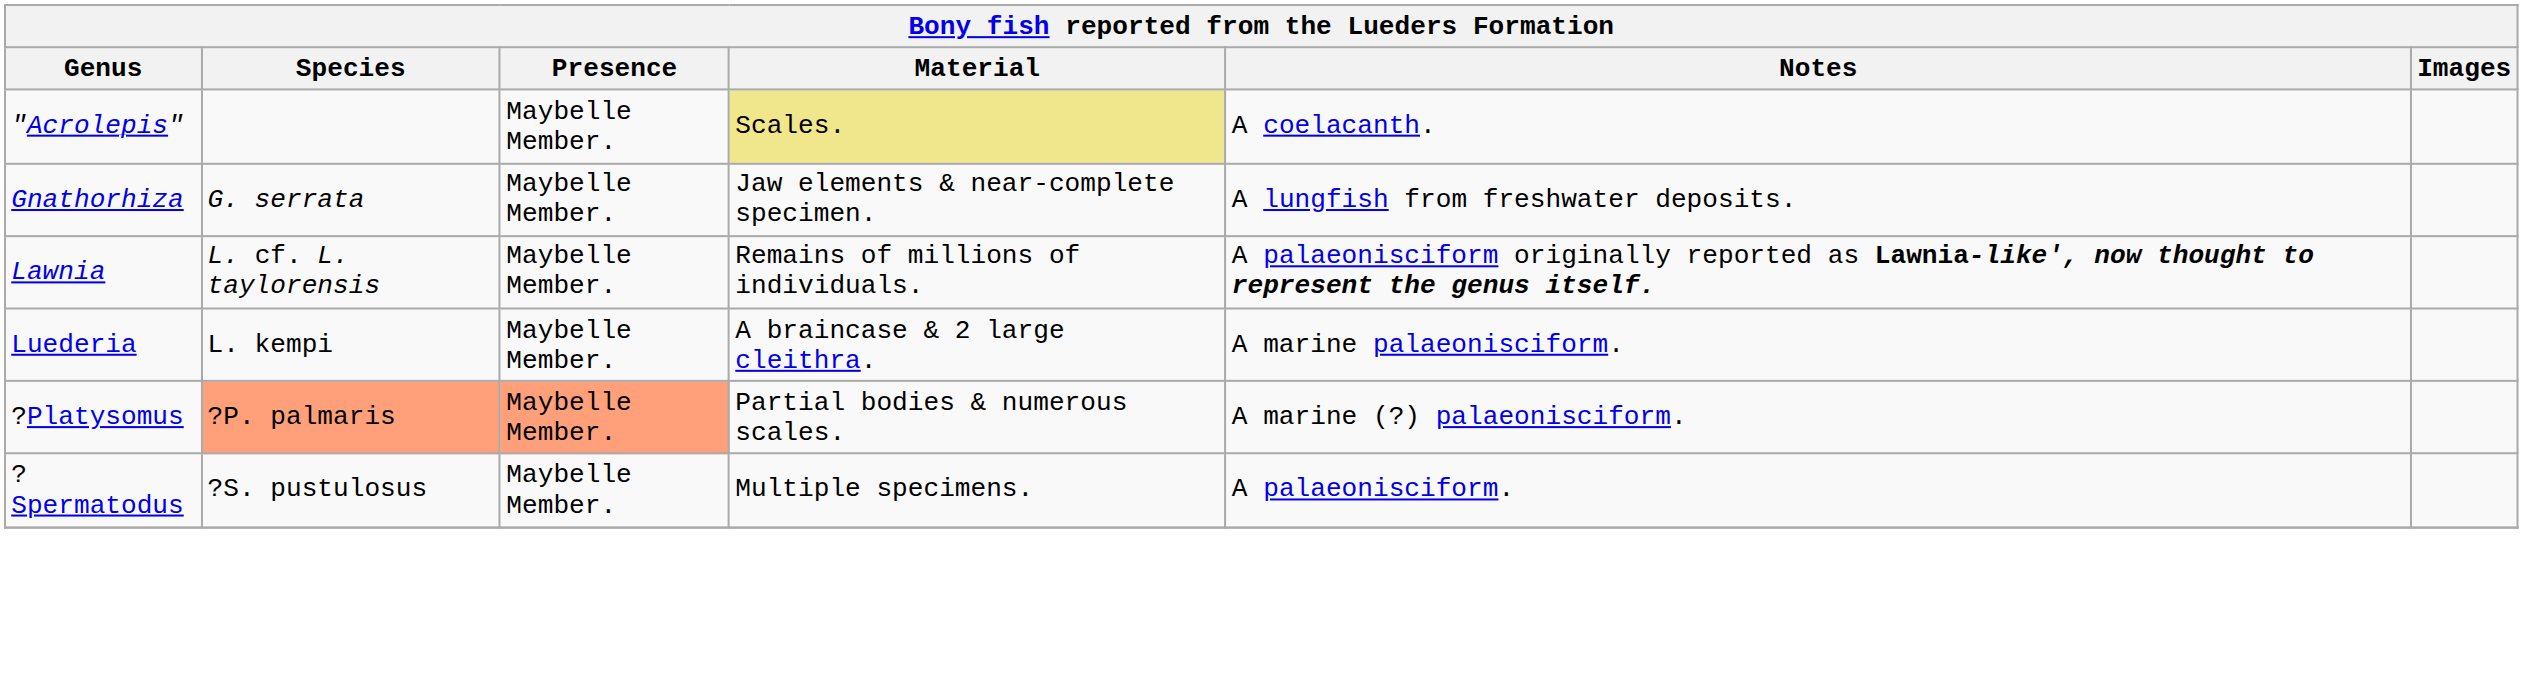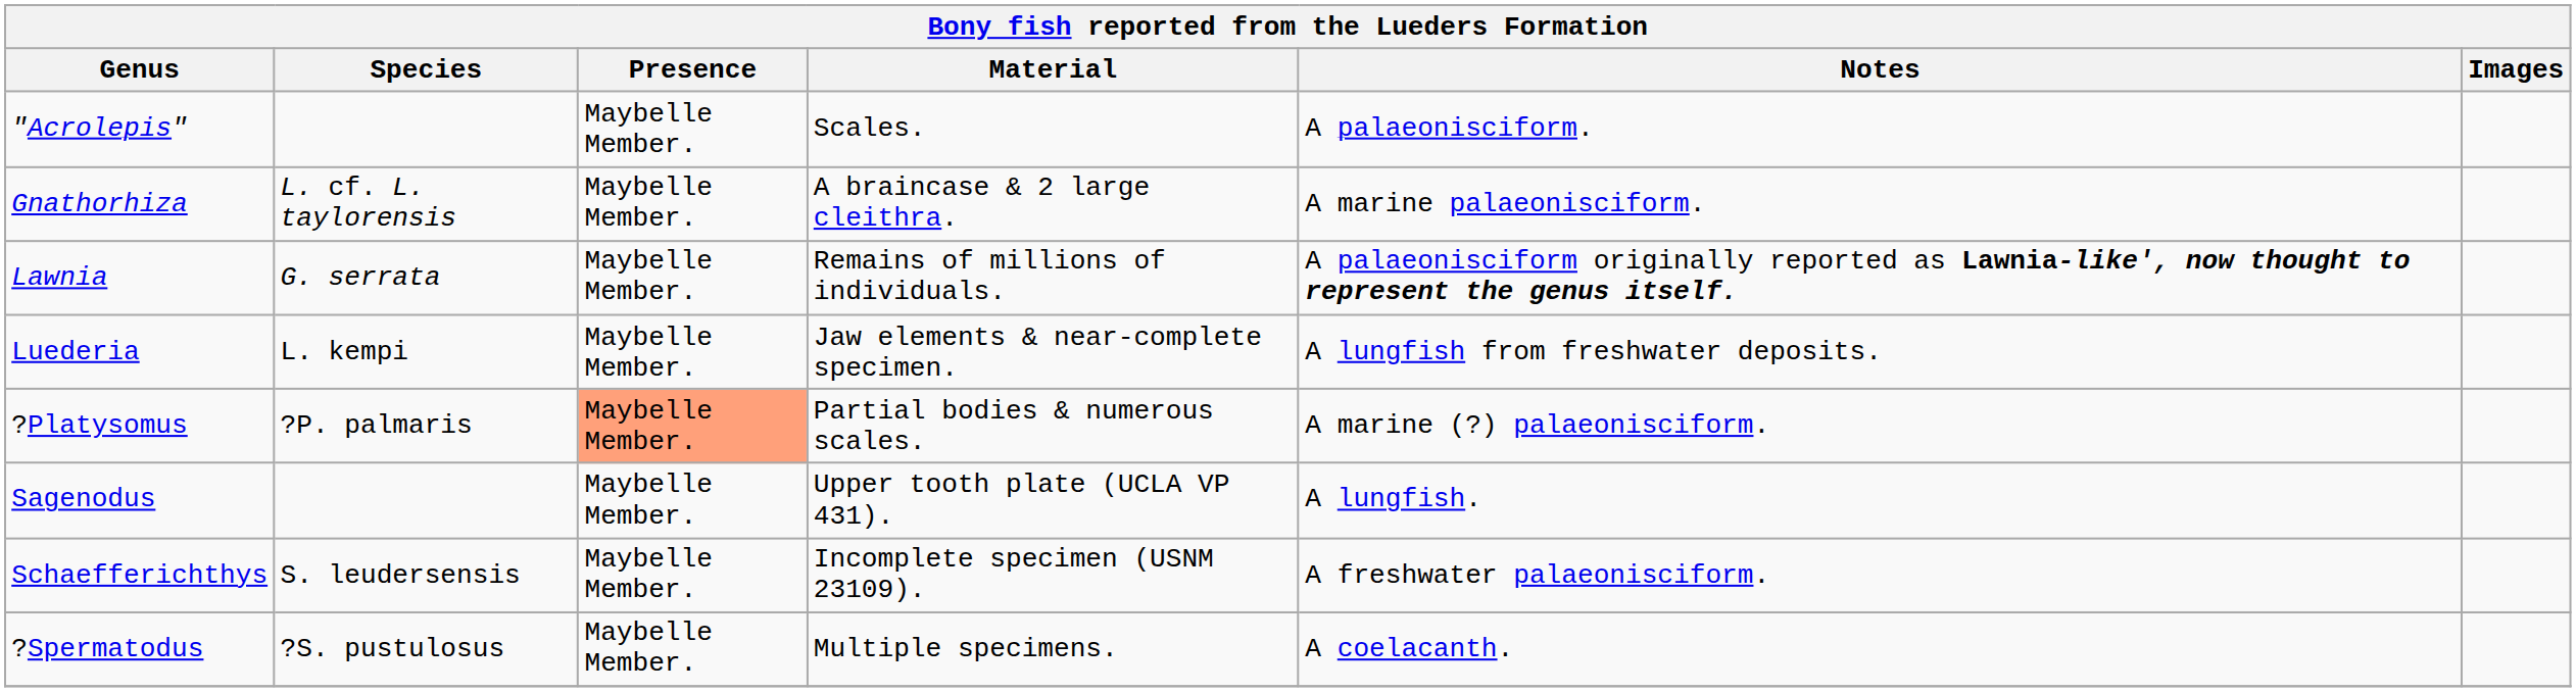"Acrolepis" | Material: khaki background -> no background
"Acrolepis" | Notes: A coelacanth. -> A palaeonisciform.
Gnathorhiza | Species: G. serrata -> L. cf. L. taylorensis
Gnathorhiza | Material: Jaw elements & near-complete specimen. -> A braincase & 2 large cleithra.
Gnathorhiza | Notes: A lungfish from freshwater deposits. -> A marine palaeonisciform.
Lawnia | Species: L. cf. L. taylorensis -> G. serrata
Luederia | Material: A braincase & 2 large cleithra. -> Jaw elements & near-complete specimen.
Luederia | Notes: A marine palaeonisciform. -> A lungfish from freshwater deposits.
?Platysomus | Species: lightsalmon background -> no background
+ row: Sagenodus | Maybelle Member. | Upper tooth plate (UCLA VP 431). | A lungfish.
+ row: Schaefferichthys | S. leudersensis | Maybelle Member. | Incomplete specimen (USNM 23109). | A freshwater palaeonisciform.
?Spermatodus | Notes: A palaeonisciform. -> A coelacanth.
